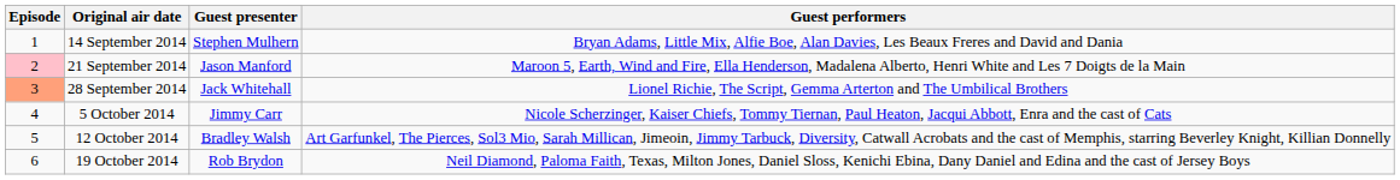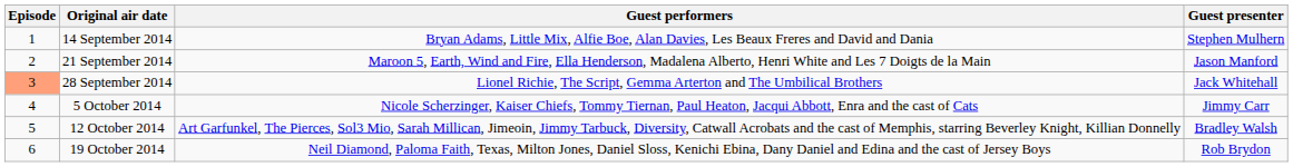columns swapped: Guest presenter <-> Guest performers
21 September 2014 | Episode: pink background -> no background
